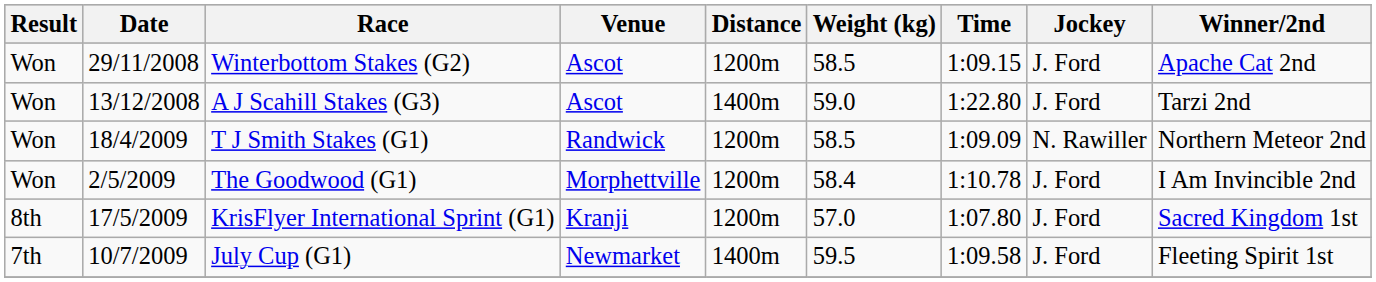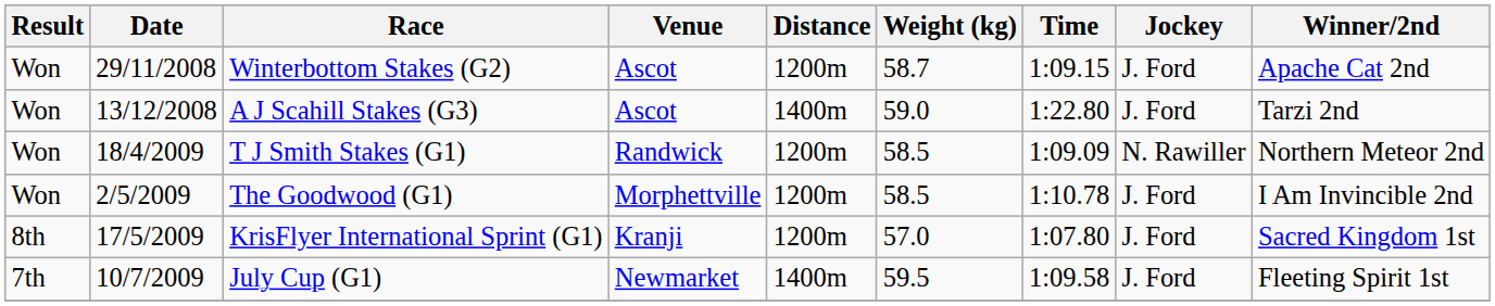Winterbottom Stakes (G2) | Weight (kg): 58.5 -> 58.7
The Goodwood (G1) | Weight (kg): 58.4 -> 58.5
